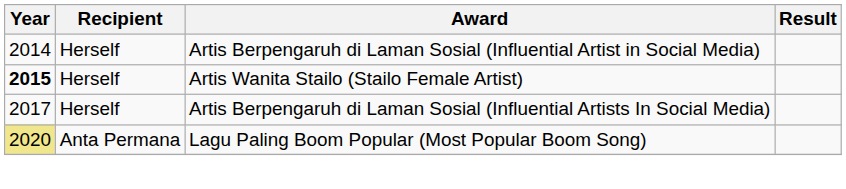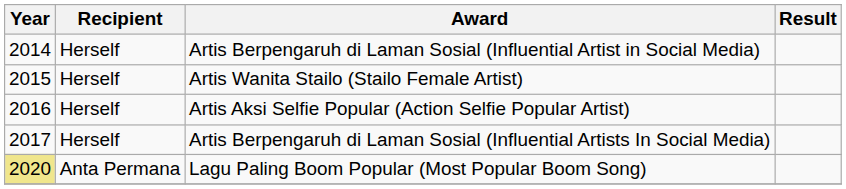Artis Wanita Stailo (Stailo Female Artist) | Year: bold -> normal
+ row: 2016 | Herself | Artis Aksi Selfie Popular (Action Selfie Popular Artist)
